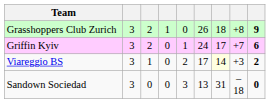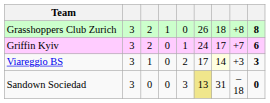Grasshoppers Club Zurich | column 9: 9 -> 8
Viareggio BS | column 9: 2 -> 3
Sandown Sociedad | column 6: no background -> khaki background
